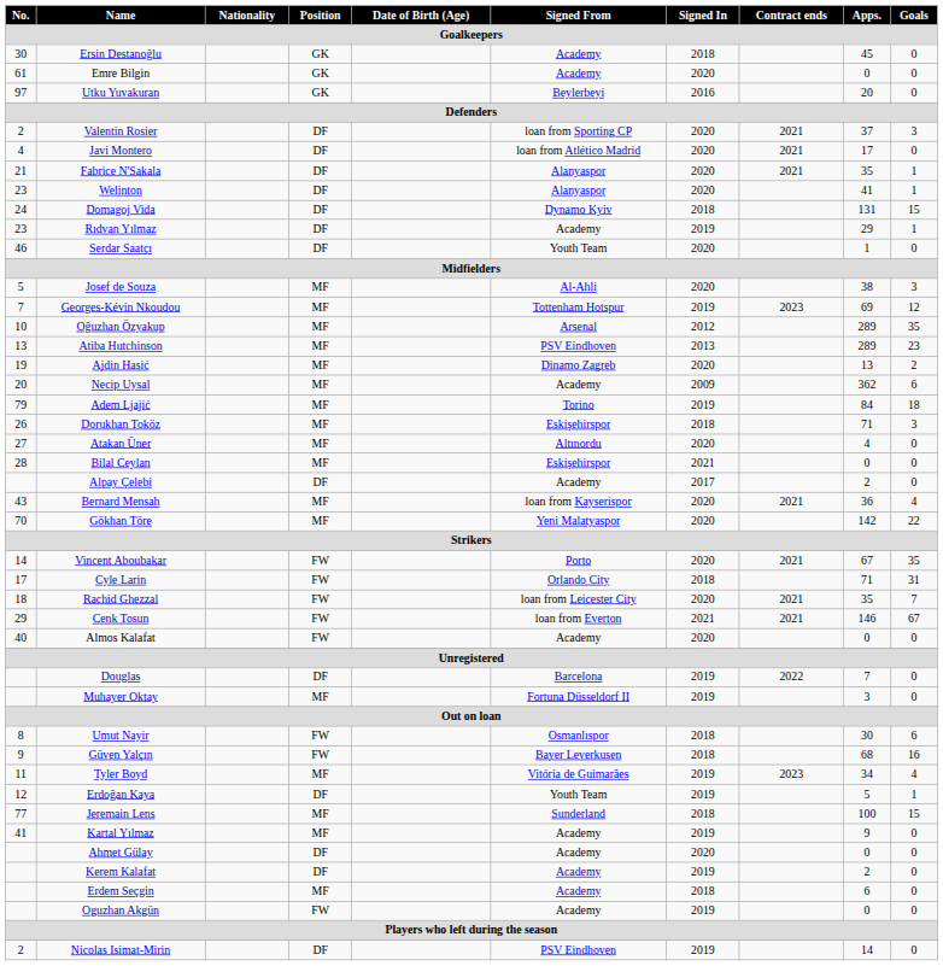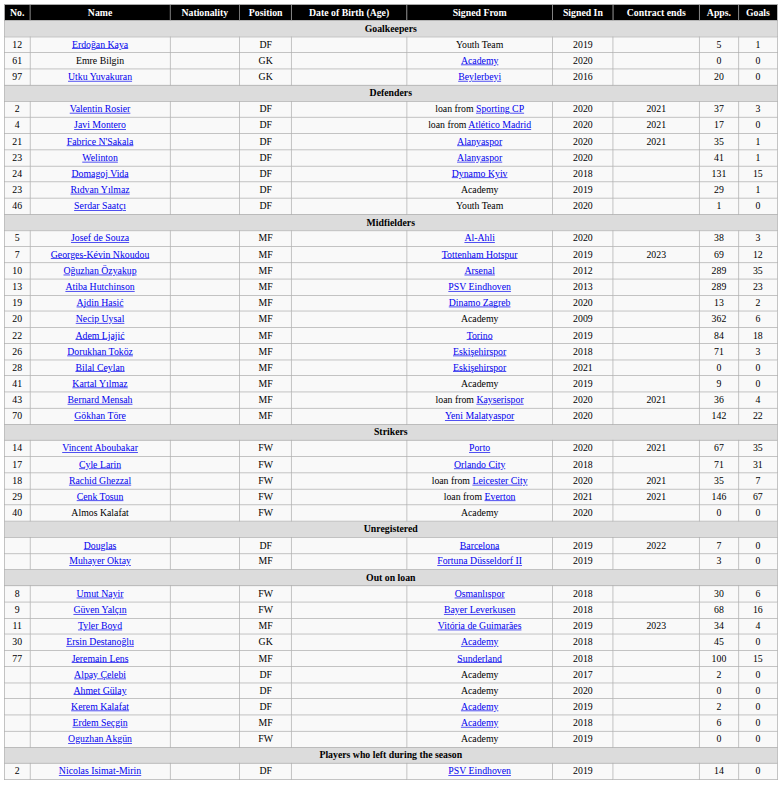rows swapped: Ersin Destanoğlu <-> Erdoğan Kaya
Adem Ljajić | No.: 79 -> 22
- row: 27 | Atakan Üner | MF | Altınordu | 2020 | 4 | 0
rows swapped: Kartal Yılmaz <-> Alpay Çelebi
